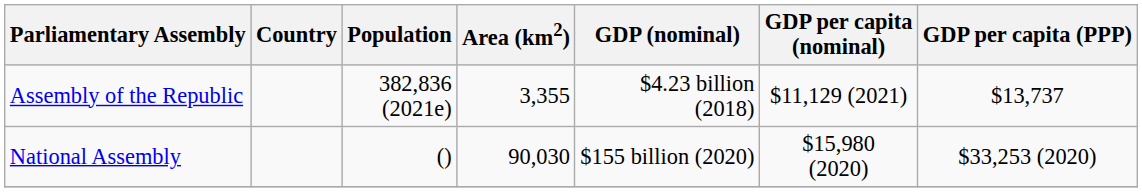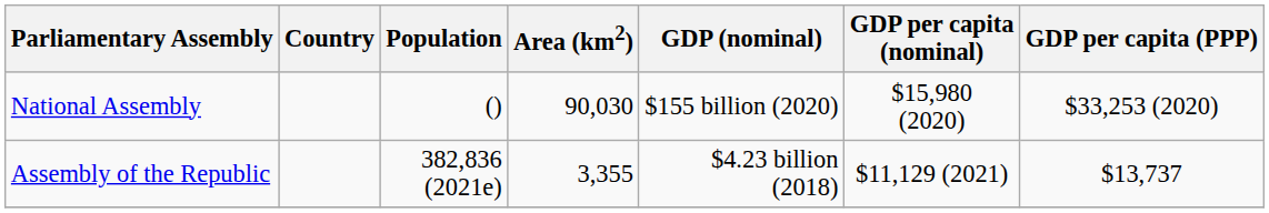rows swapped: National Assembly <-> Assembly of the Republic
